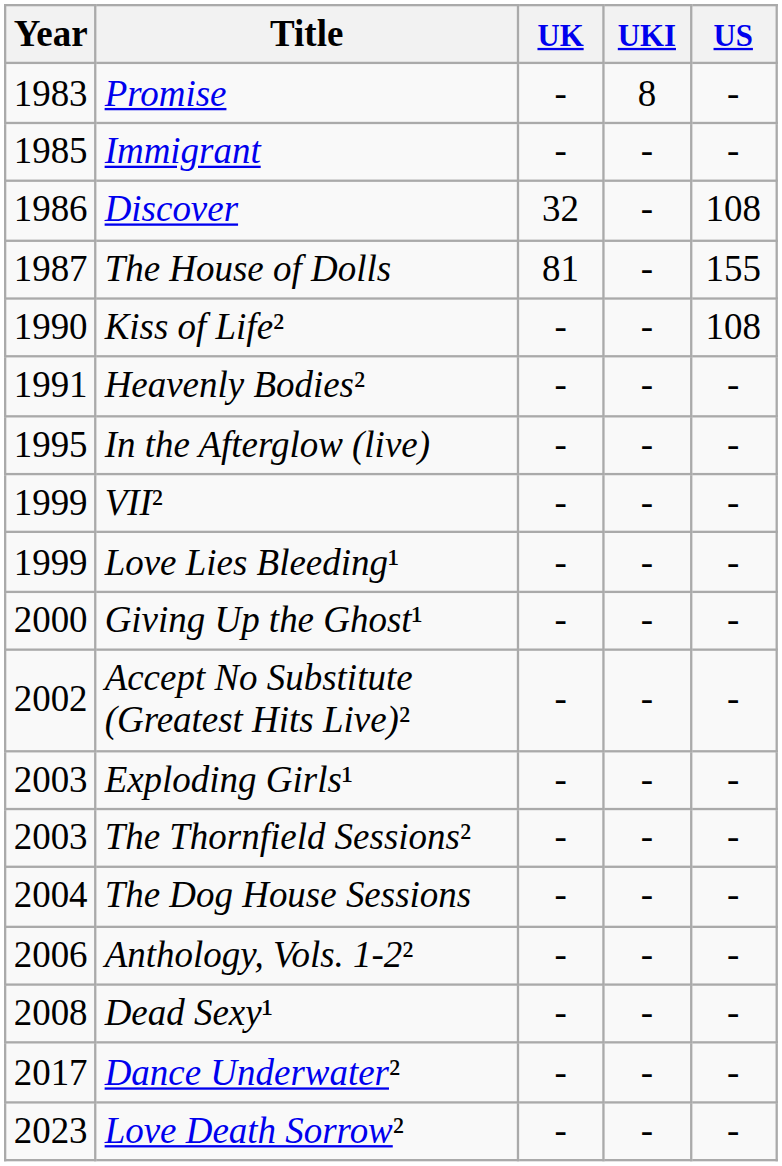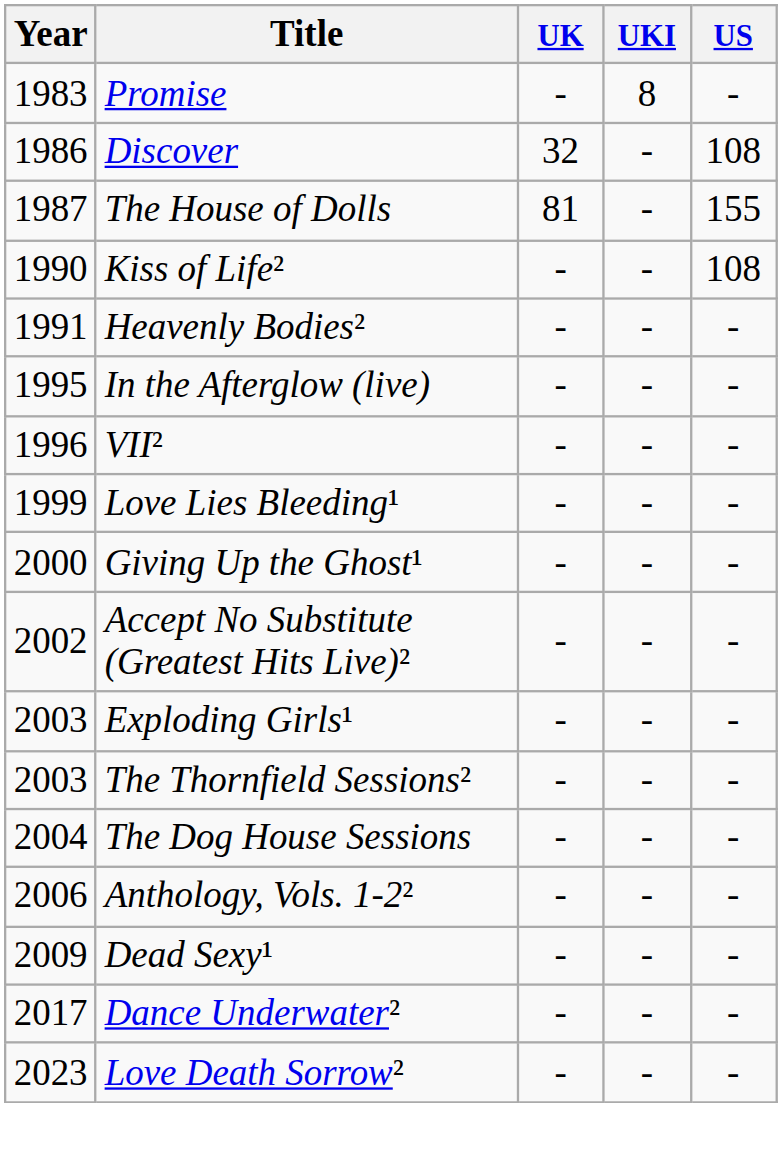- row: 1985 | Immigrant | - | - | -
VII² | Year: 1999 -> 1996
Dead Sexy¹ | Year: 2008 -> 2009
